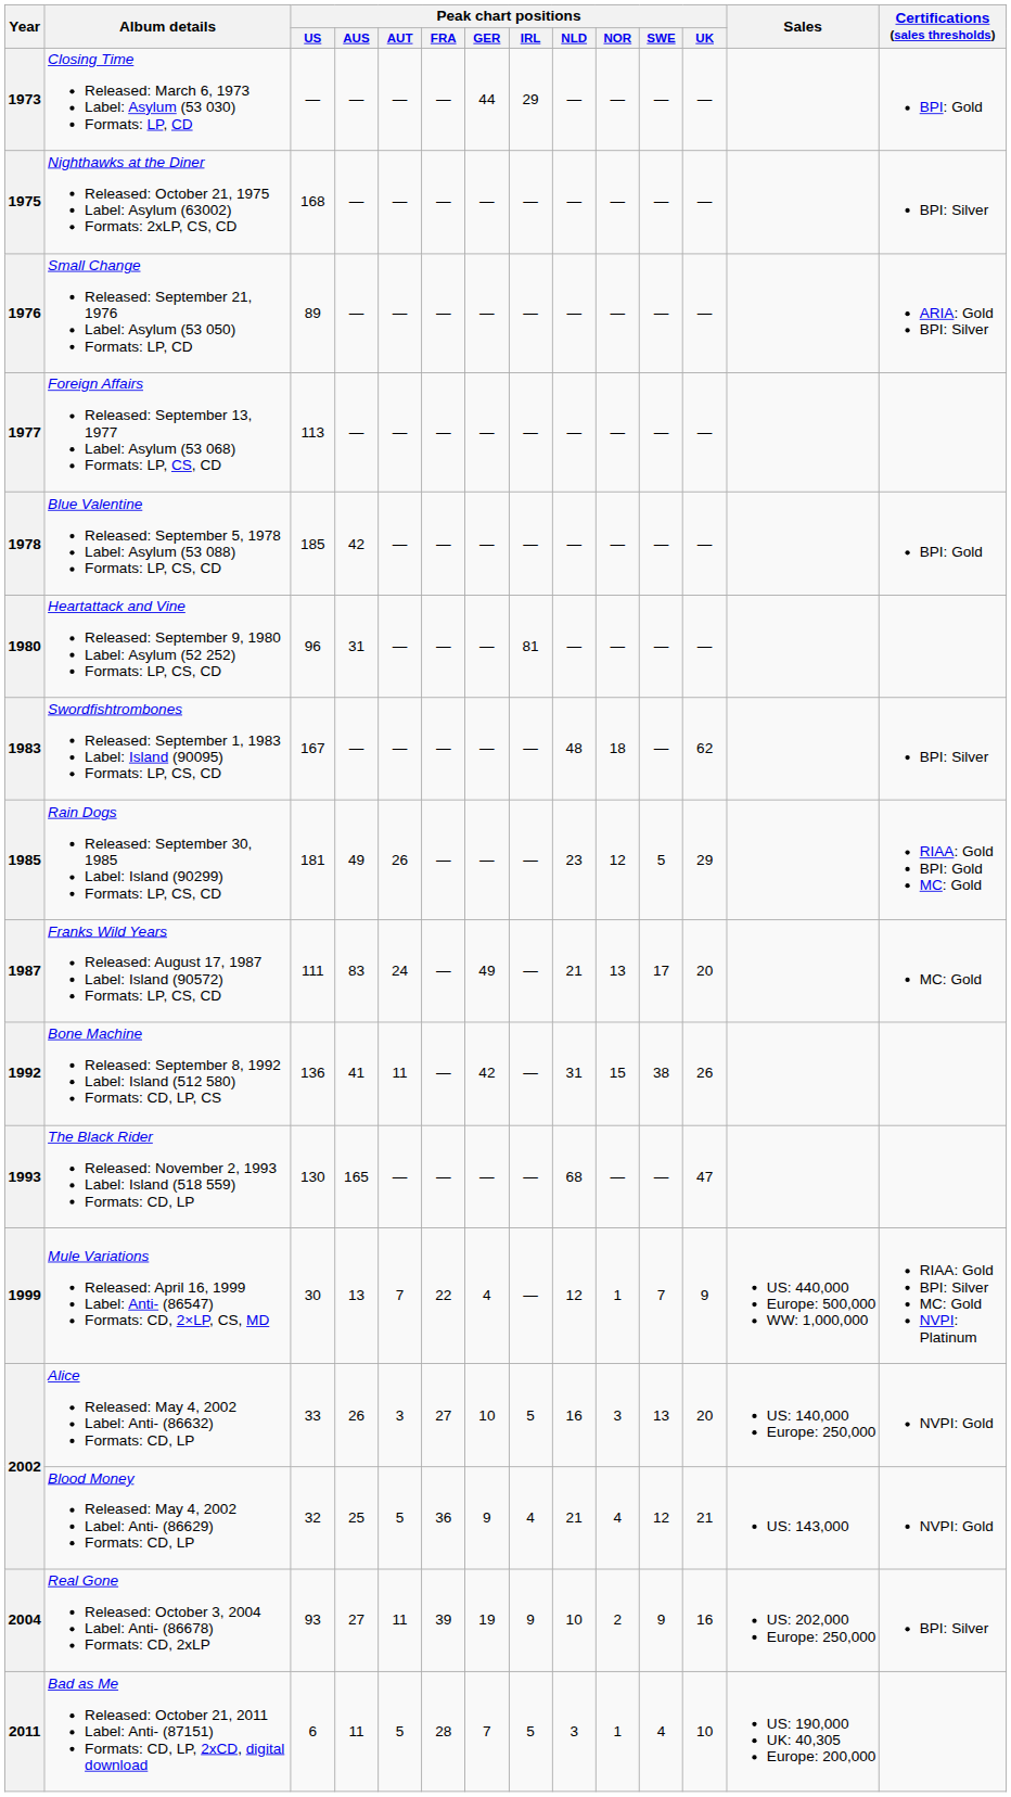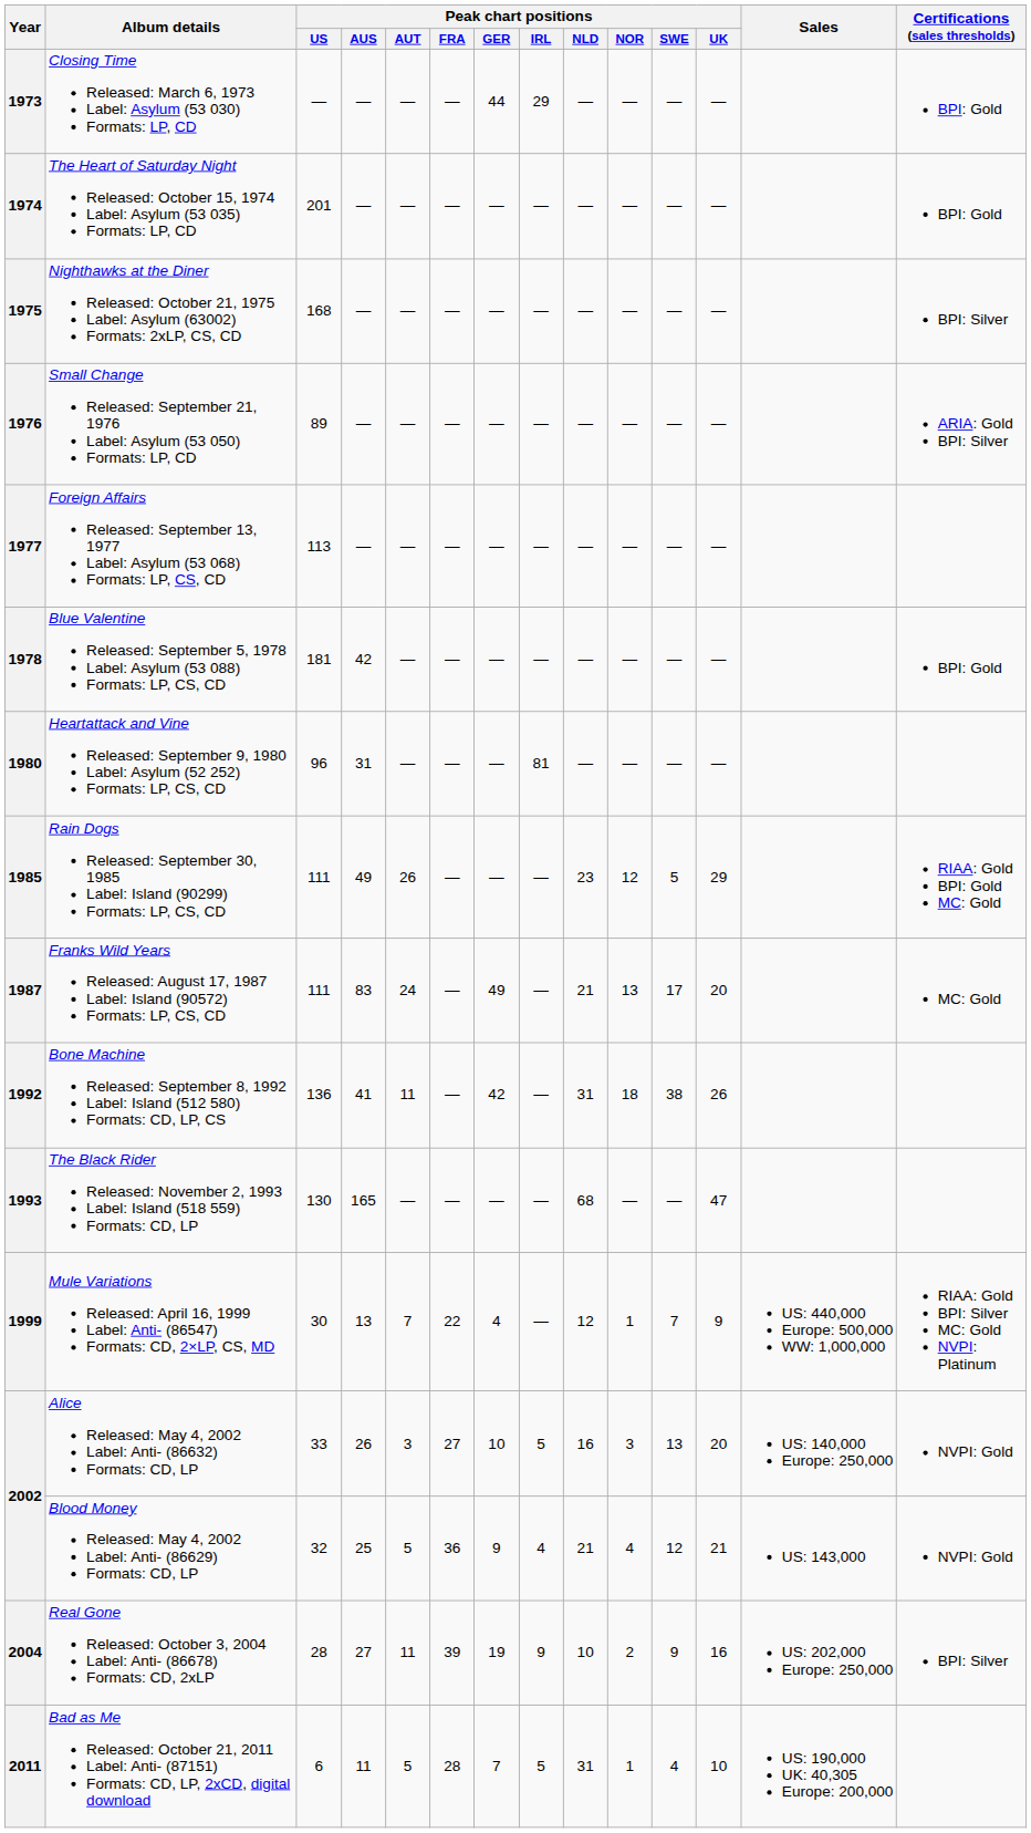+ row: 1974 | The Heart of Saturday Night Released: October 15, 1974 Label: Asylum (53 035) Formats: LP, CD | 201 | — | — | — | — | — | — | — | — | — | BPI: Gold
1978 | Peak chart positions / US: 185 -> 181
- row: 1983 | Swordfishtrombones Released: September 1, 1983 Label: Island (90095) Formats: LP, CS, CD | 167 | — | — | — | — | — | 48 | 18 | — | 62 | BPI: Silver
1985 | Peak chart positions / US: 181 -> 111
1992 | Peak chart positions / NOR: 15 -> 18
2004 | Peak chart positions / US: 93 -> 28
2011 | Peak chart positions / NLD: 3 -> 31
